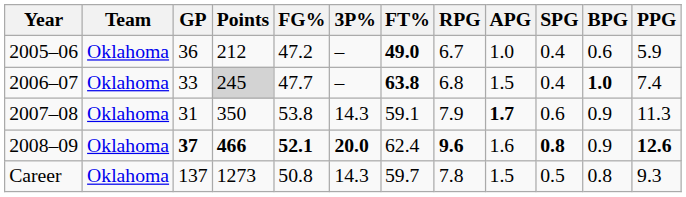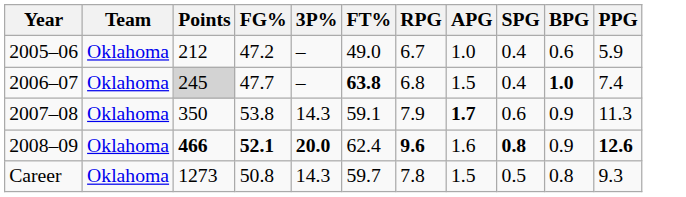- column: GP | 36 | 33 | 31 | 37 | 137
2005–06 | FT%: bold -> normal
